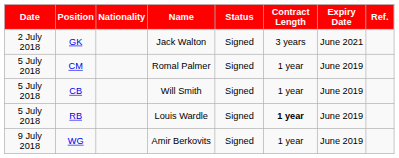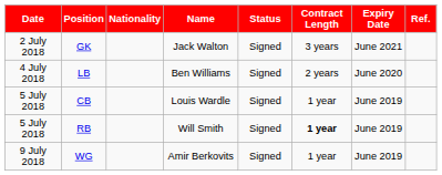+ row: 4 July 2018 | LB | Ben Williams | Signed | 2 years | June 2020
- row: 5 July 2018 | CM | Romal Palmer | Signed | 1 year | June 2019
CB | Name: Will Smith -> Louis Wardle
RB | Name: Louis Wardle -> Will Smith
